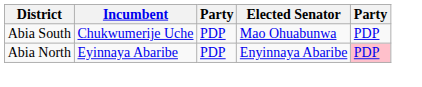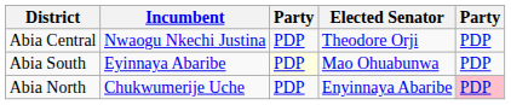+ row: Abia Central | Nwaogu Nkechi Justina | PDP | Theodore Orji | PDP
Abia South | Incumbent: Chukwumerije Uche -> Eyinnaya Abaribe
Abia South | column 3: no background -> lightyellow background
Abia North | Incumbent: Eyinnaya Abaribe -> Chukwumerije Uche
